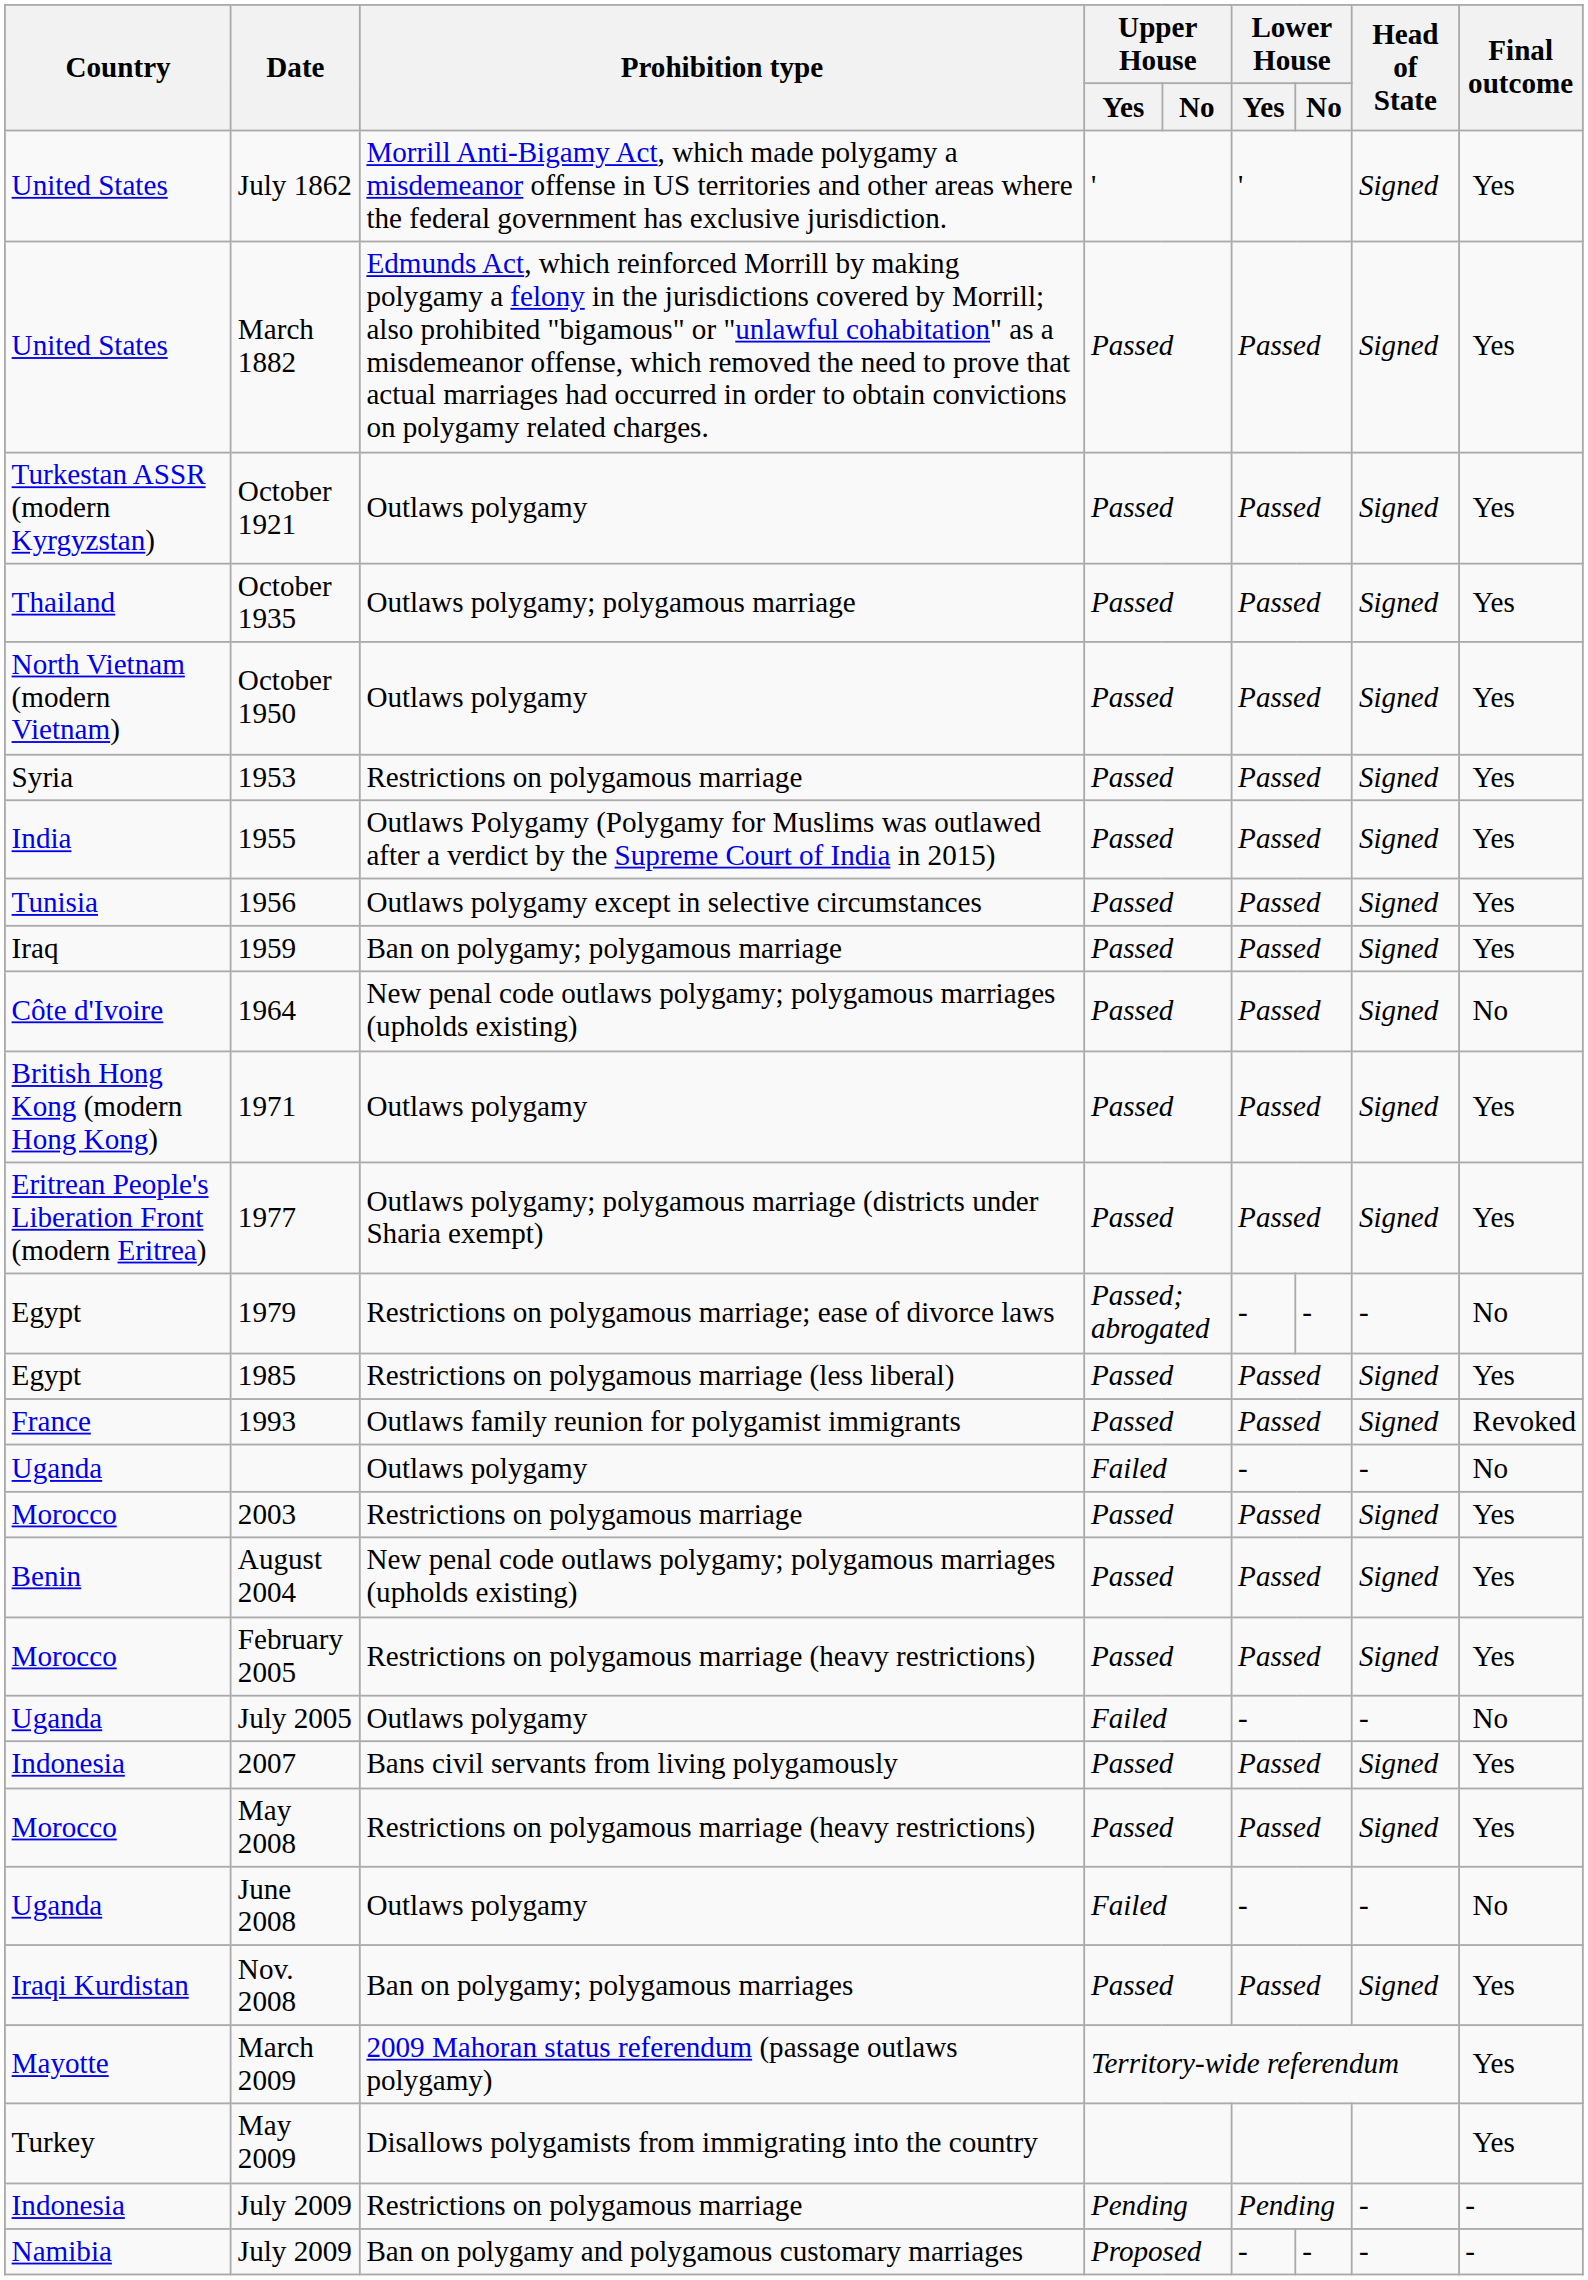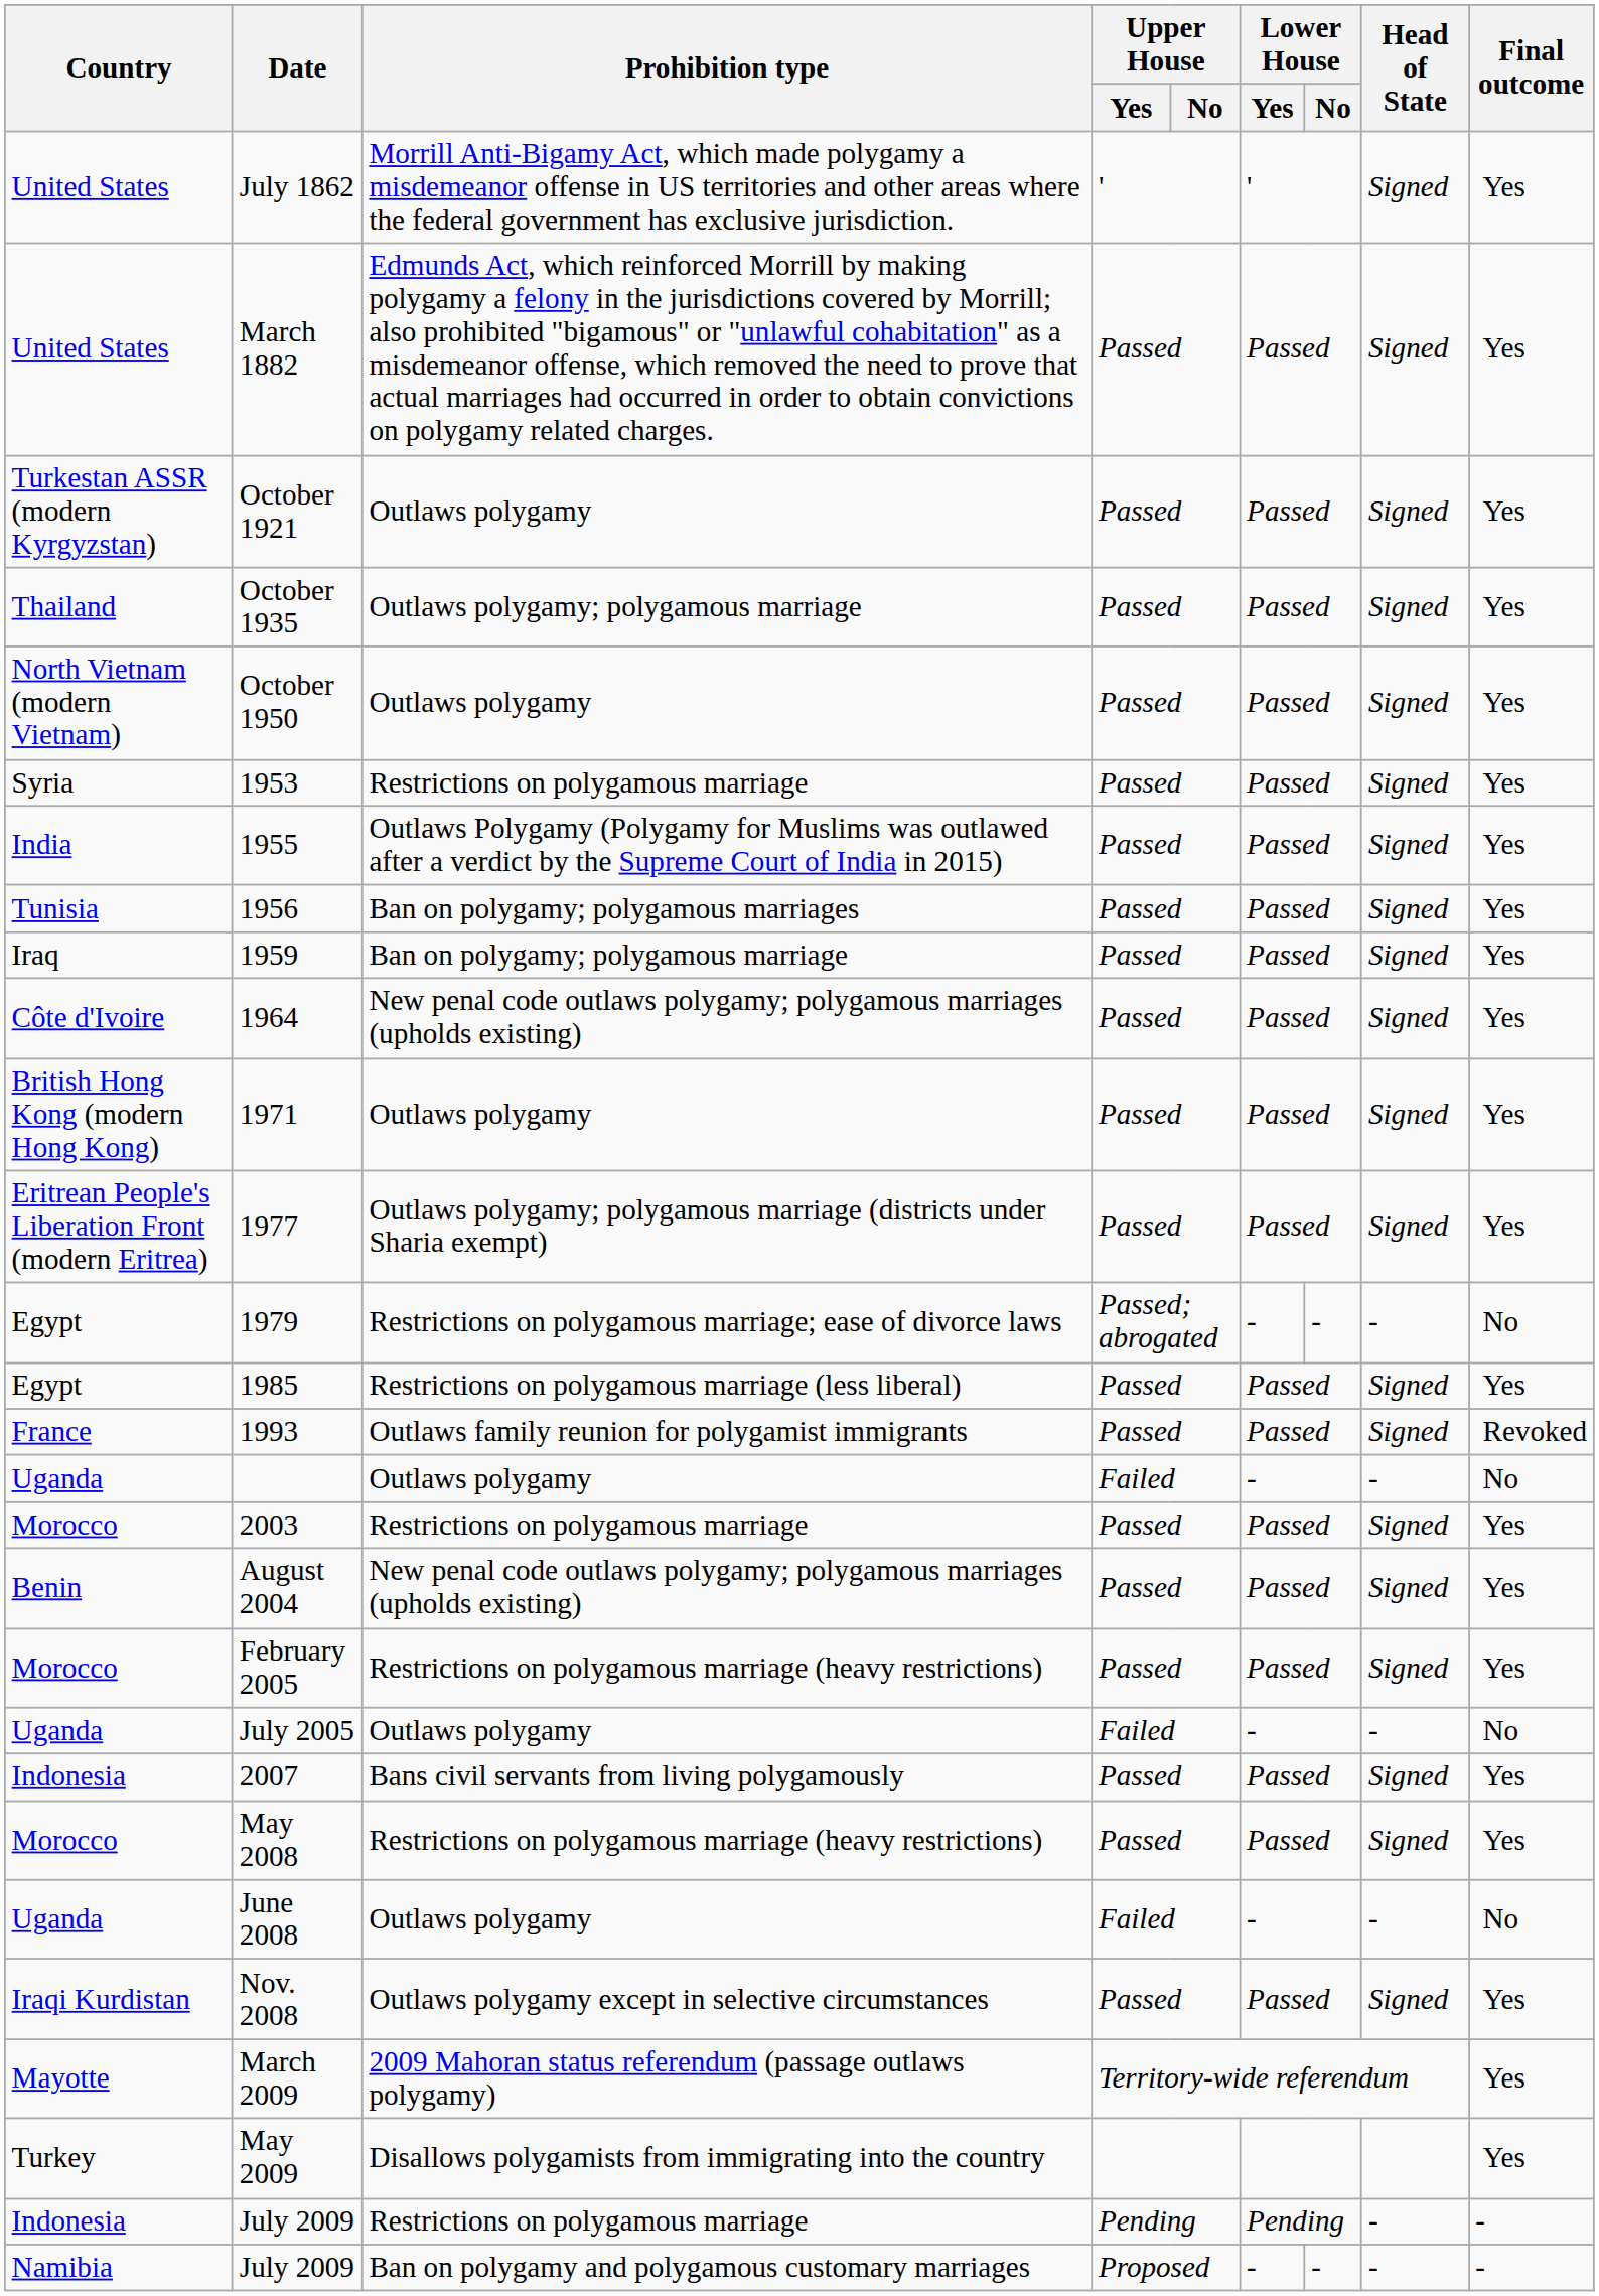1956 | Prohibition type: Outlaws polygamy except in selective circumstances -> Ban on polygamy; polygamous marriages
1964 | Final outcome: No -> Yes
Nov. 2008 | Prohibition type: Ban on polygamy; polygamous marriages -> Outlaws polygamy except in selective circumstances
